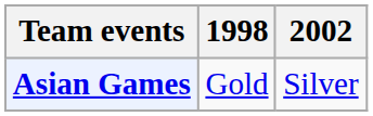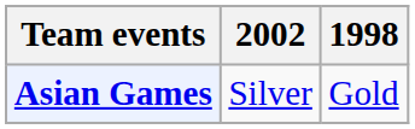columns swapped: 1998 <-> 2002
